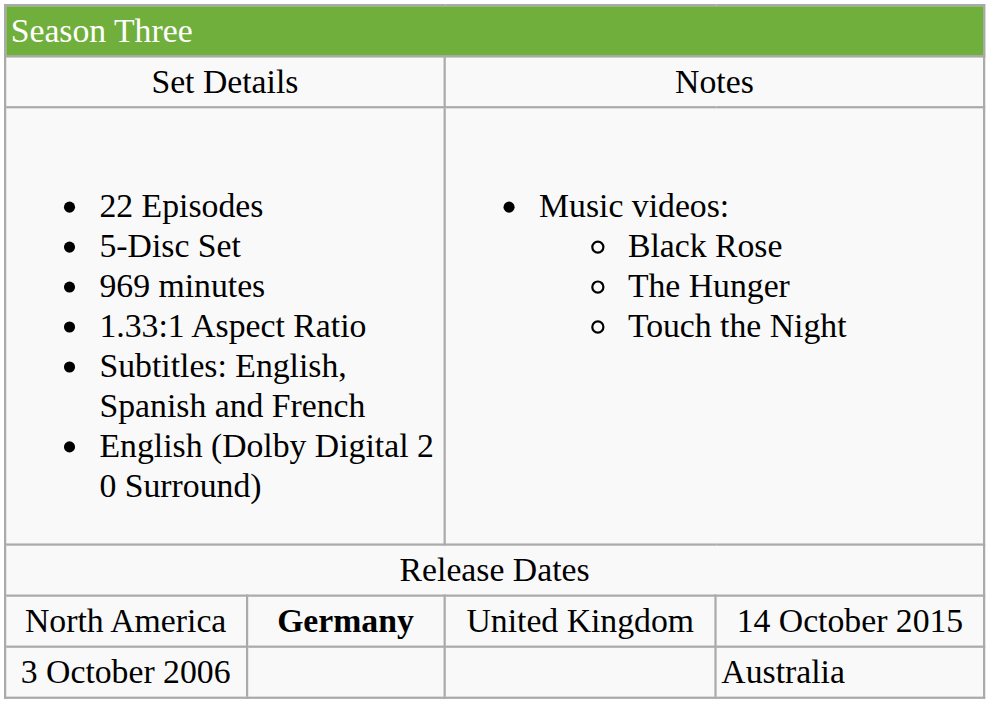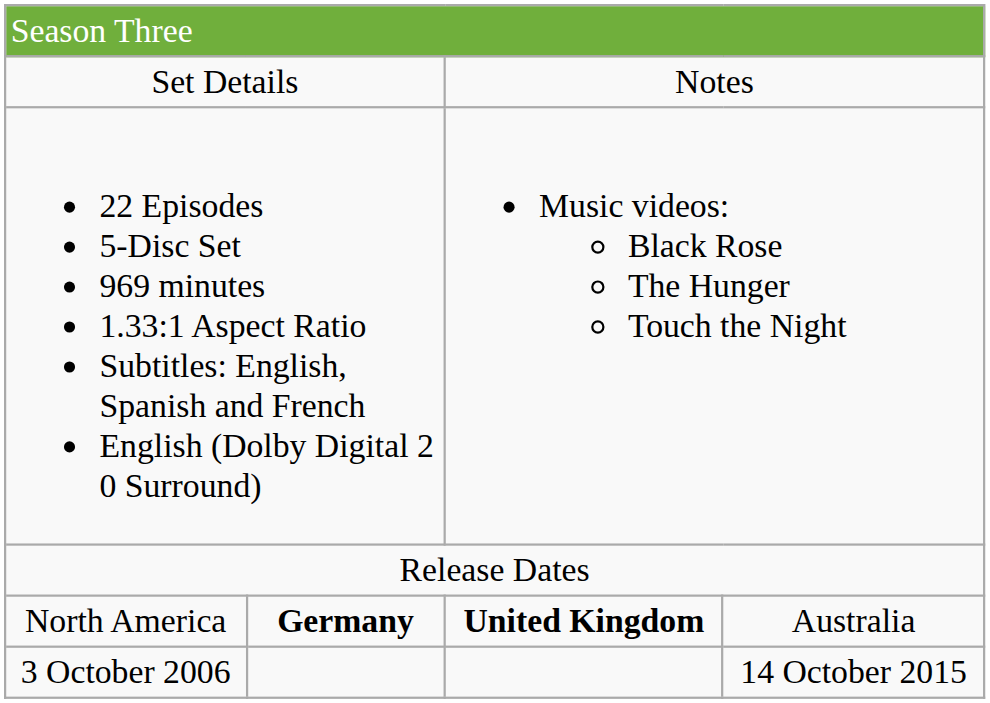North America | column 3: normal -> bold
North America | column 4: 14 October 2015 -> Australia
3 October 2006 | column 4: Australia -> 14 October 2015
